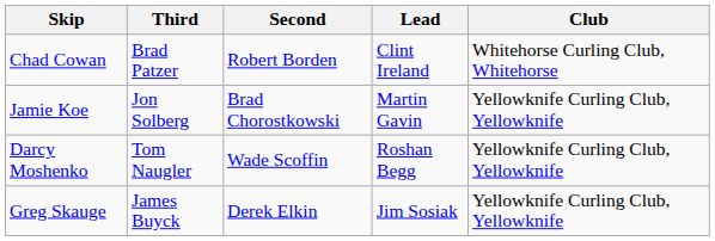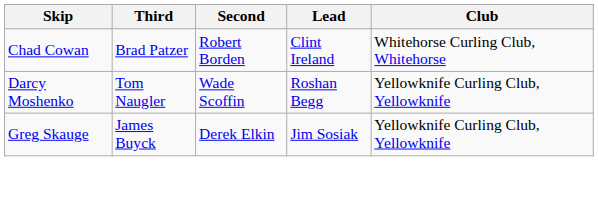- row: Jamie Koe | Jon Solberg | Brad Chorostkowski | Martin Gavin | Yellowknife Curling Club, Yellowknife
